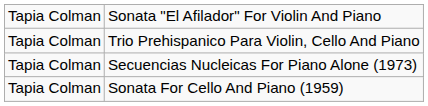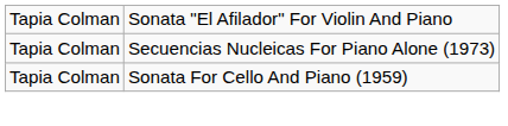- row: Tapia Colman | Trio Prehispanico Para Violin, Cello And Piano
